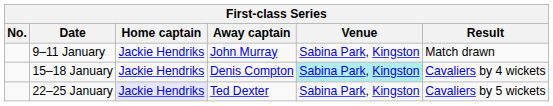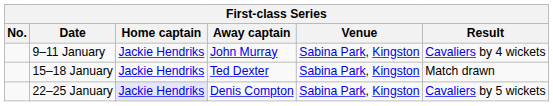9–11 January | Result: Match drawn -> Cavaliers by 4 wickets
15–18 January | Away captain: Denis Compton -> Ted Dexter
15–18 January | Venue: paleturquoise background -> no background
15–18 January | Result: Cavaliers by 4 wickets -> Match drawn
22–25 January | Away captain: Ted Dexter -> Denis Compton
